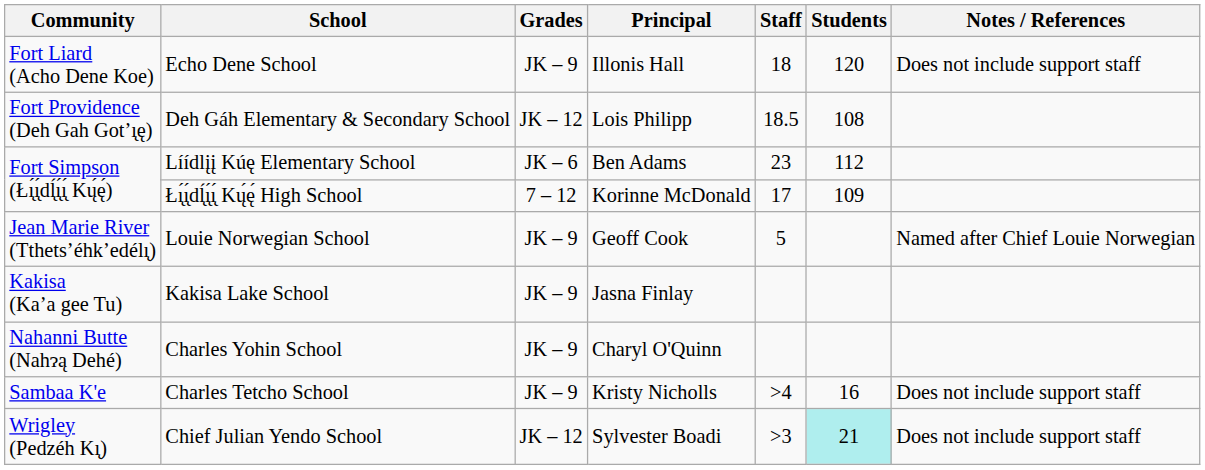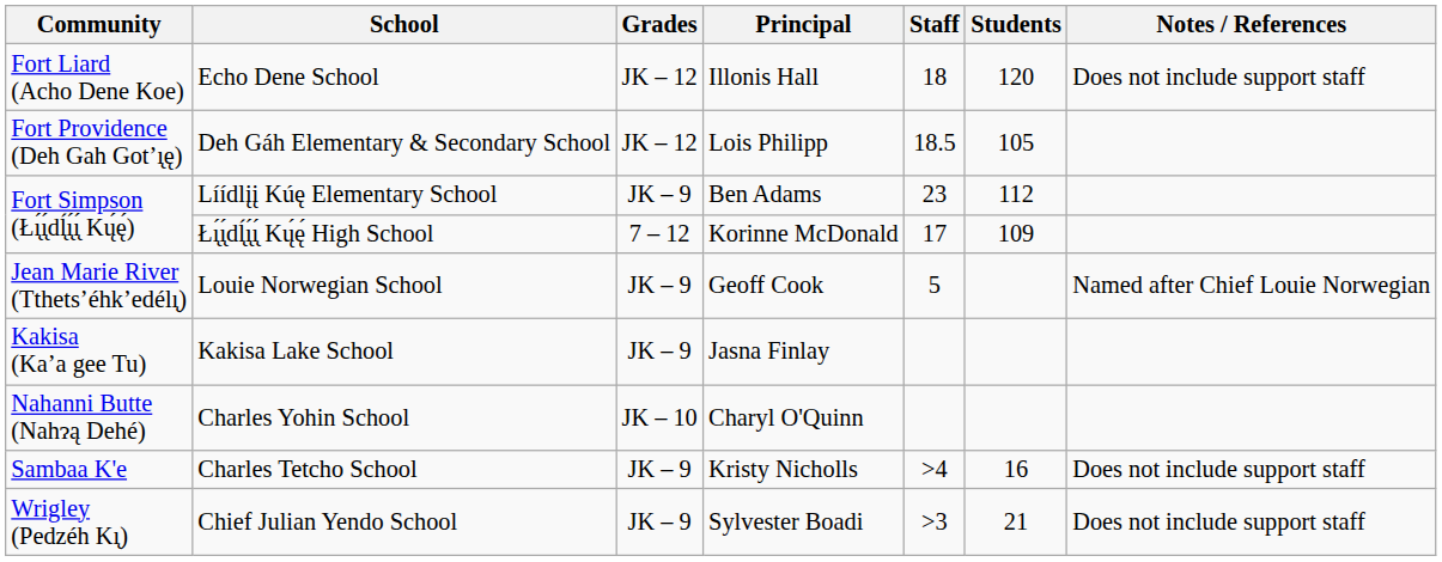Echo Dene School | Grades: JK – 9 -> JK – 12
Deh Gáh Elementary & Secondary School | Students: 108 -> 105
Líídlįį Kúę Elementary School | Grades: JK – 6 -> JK – 9
Charles Yohin School | Grades: JK – 9 -> JK – 10
Chief Julian Yendo School | Grades: JK – 12 -> JK – 9
Chief Julian Yendo School | Students: paleturquoise background -> no background
